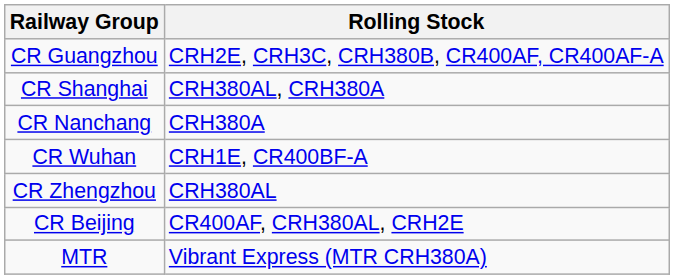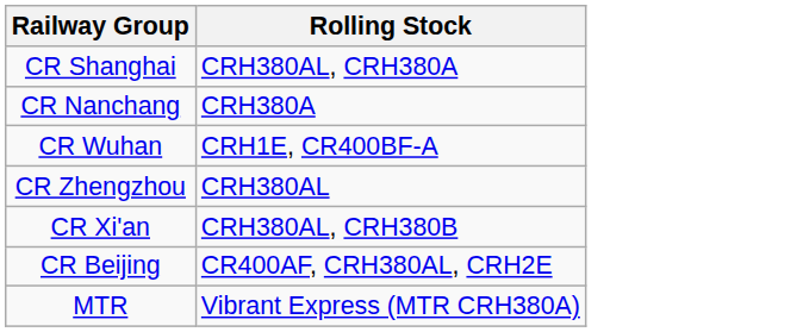- row: CR Guangzhou | CRH2E, CRH3C, CRH380B, CR400AF, CR400AF-A
+ row: CR Xi'an | CRH380AL, CRH380B
